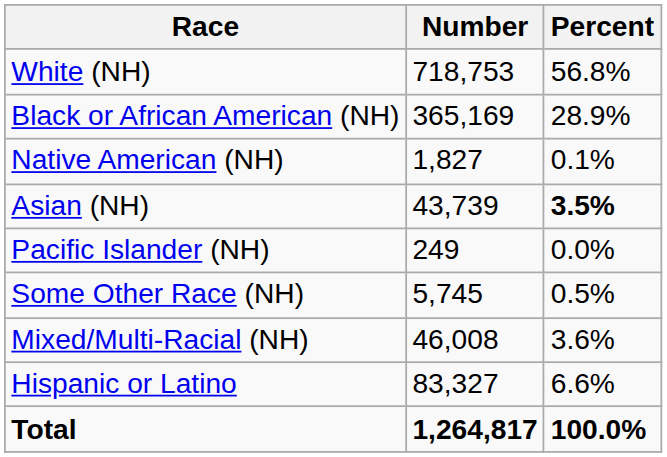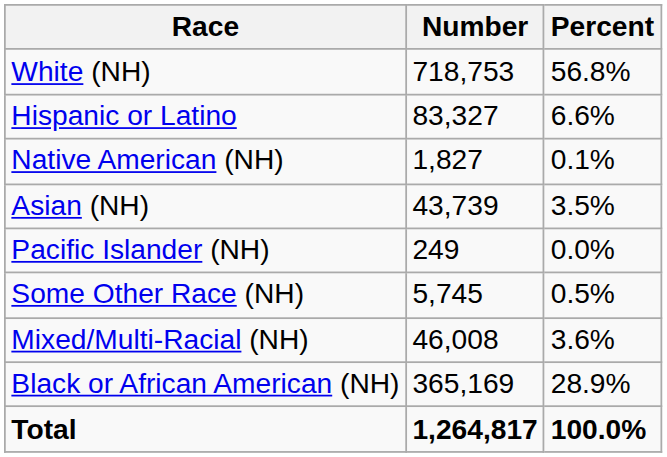rows swapped: Black or African American (NH) <-> Hispanic or Latino
Asian (NH) | Percent: bold -> normal
